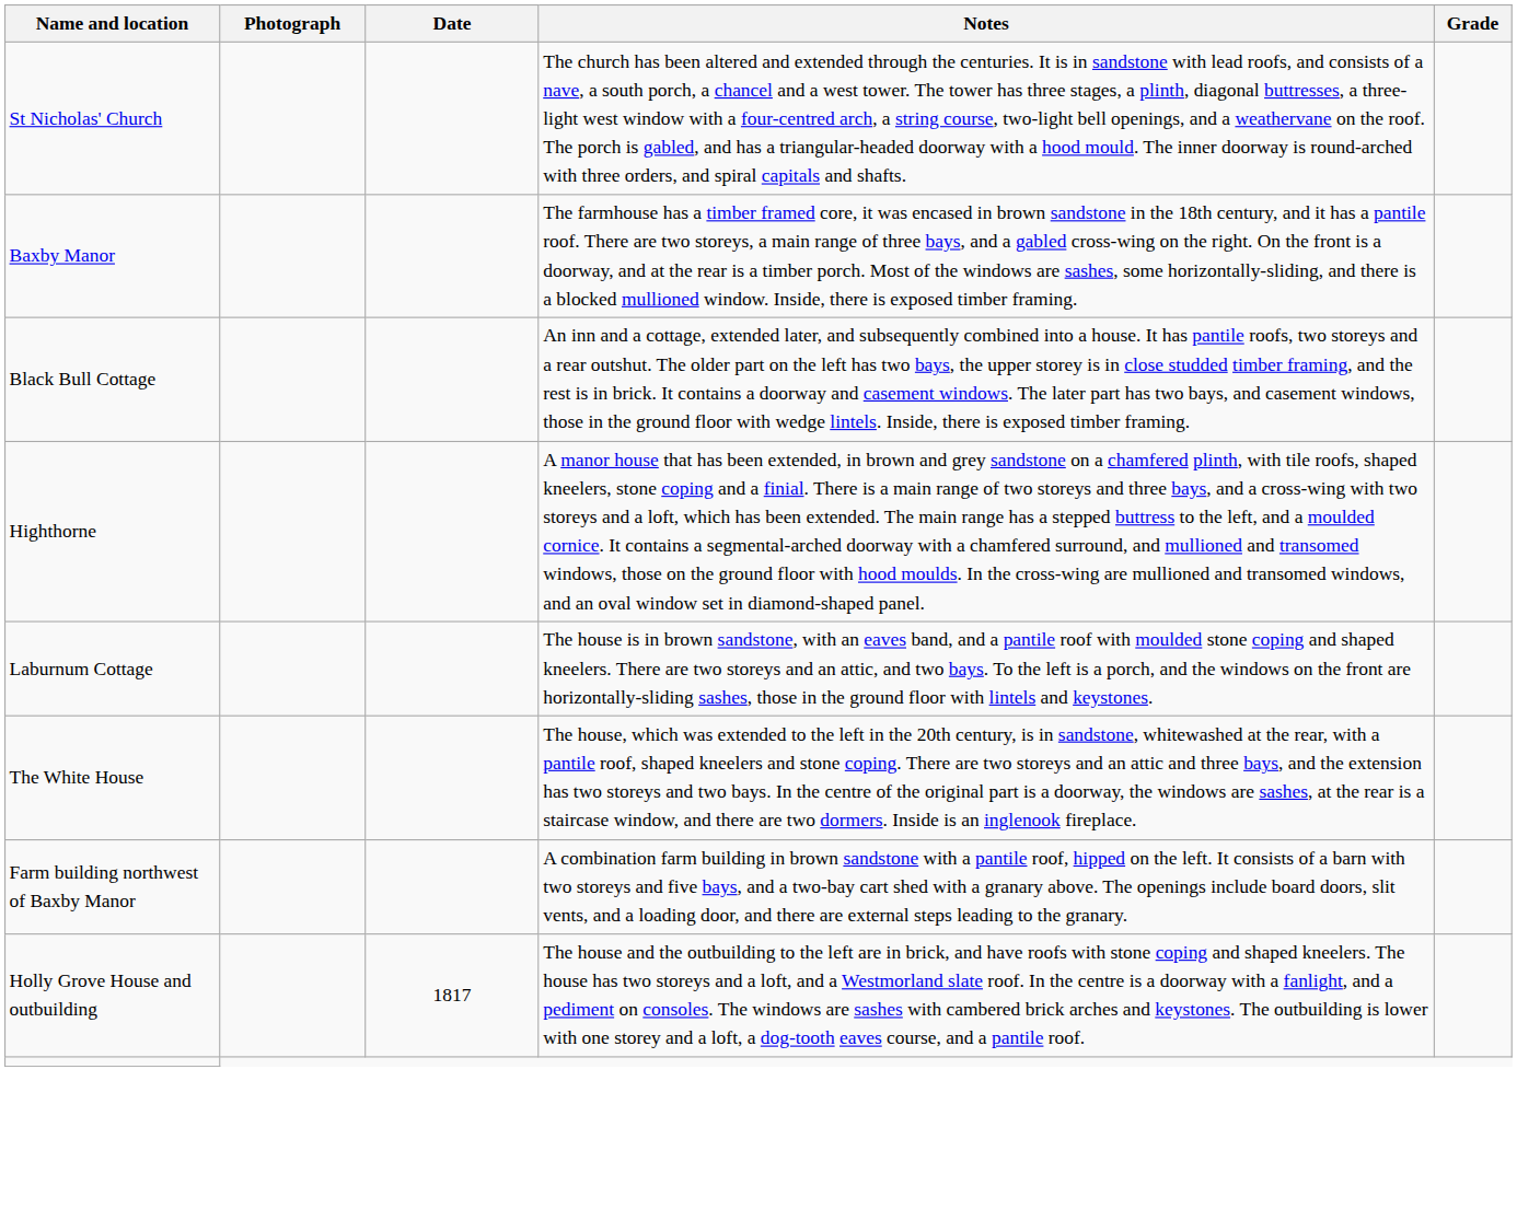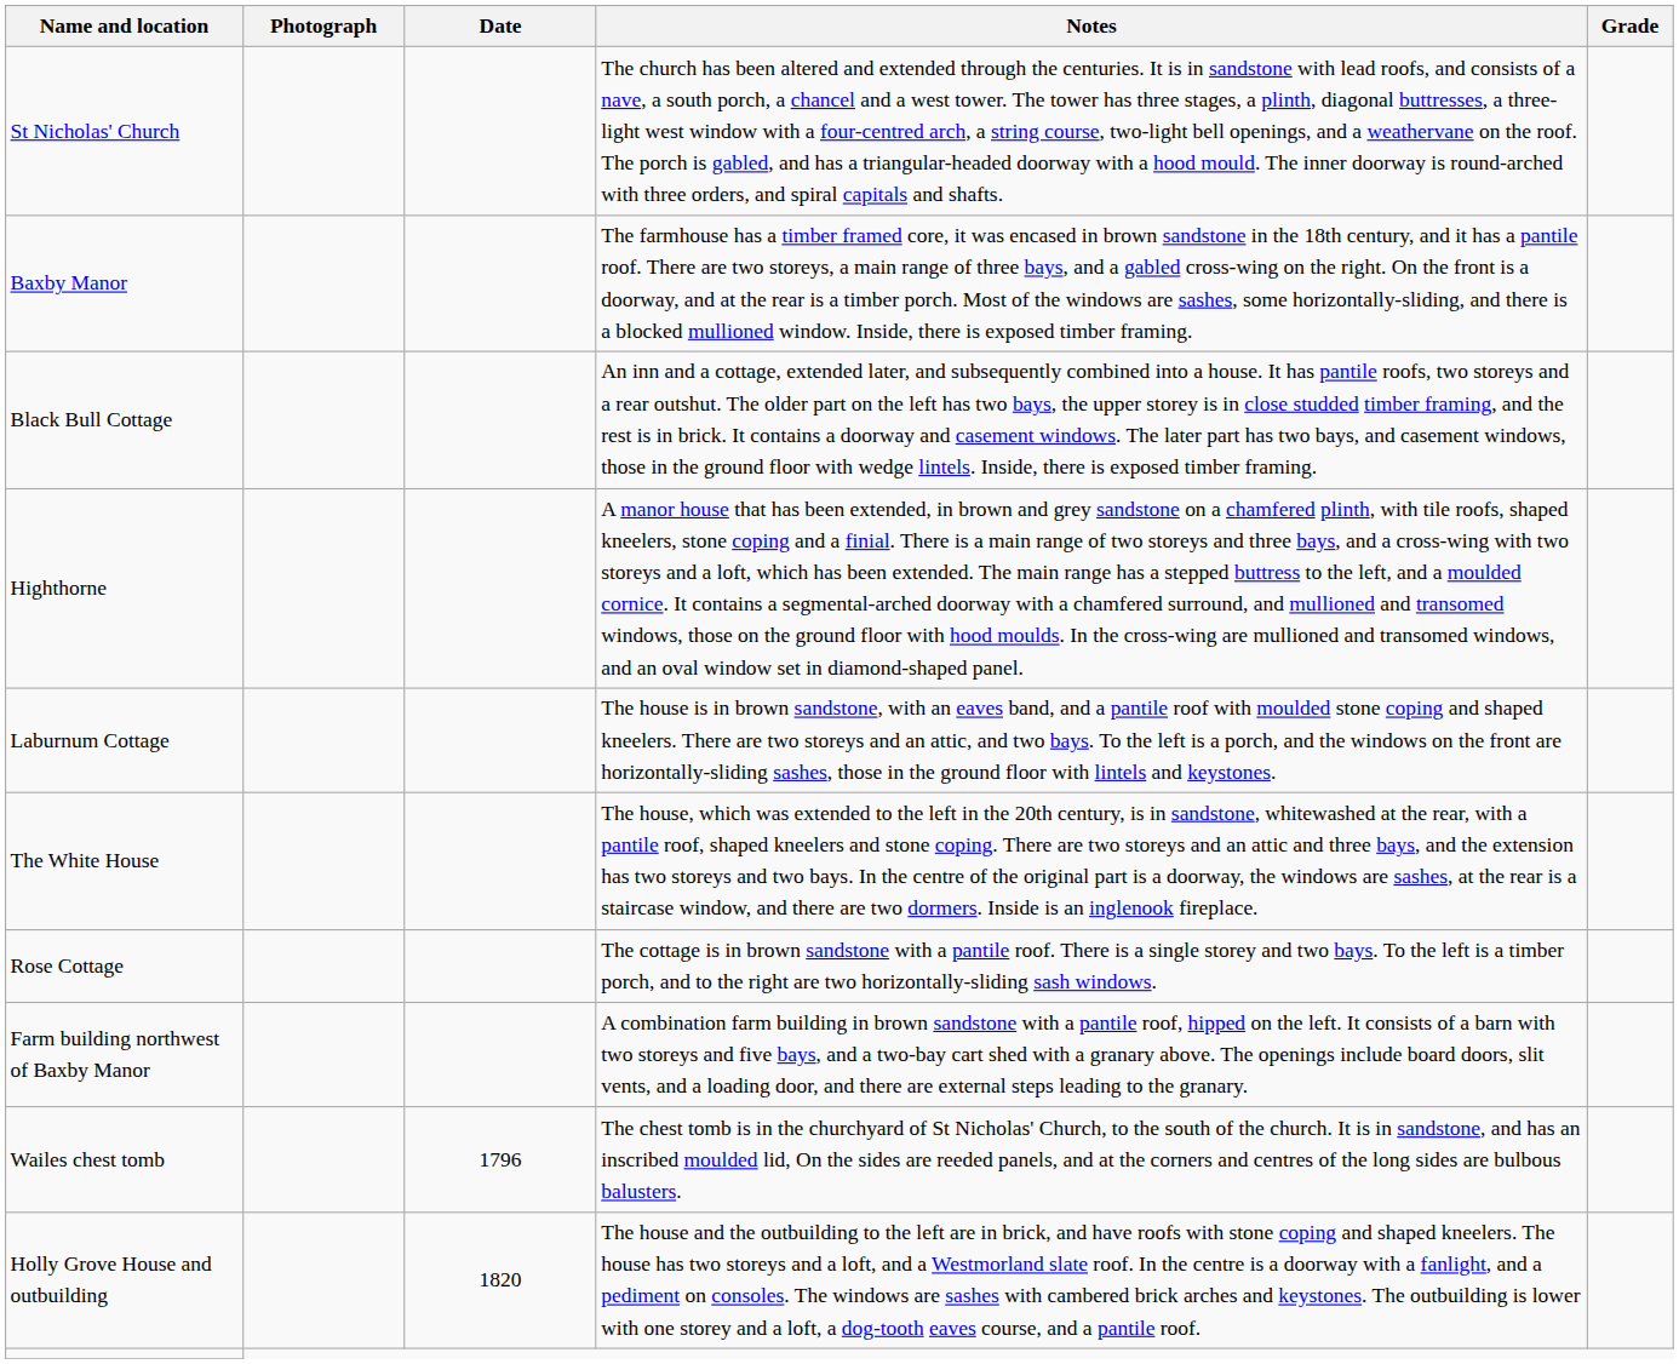+ row: Rose Cottage | The cottage is in brown sandstone with a pantile roof. There is a single storey and two bays. To the left is a timber porch, and to the right are two horizontally-sliding sash windows.
+ row: Wailes chest tomb | 1796 | The chest tomb is in the churchyard of St Nicholas' Church, to the south of the church. It is in sandstone, and has an inscribed moulded lid, On the sides are reeded panels, and at the corners and centres of the long sides are bulbous balusters.
Holly Grove House and outbuilding | Date: 1817 -> 1820
